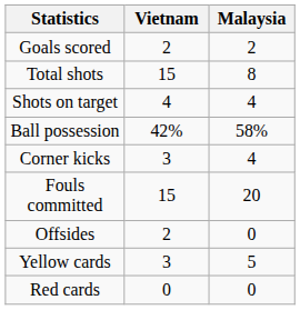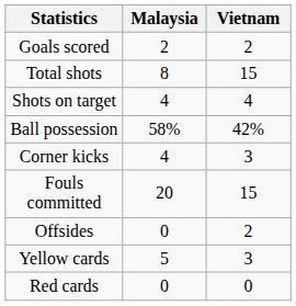columns swapped: Malaysia <-> Vietnam
